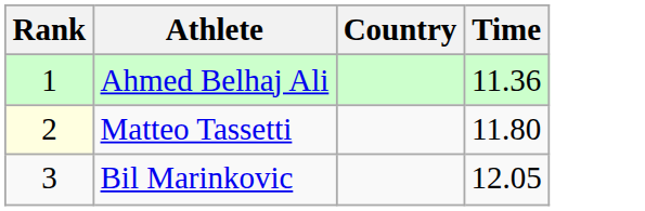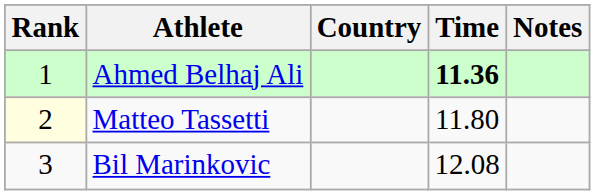+ column: Notes
Ahmed Belhaj Ali | Time: normal -> bold
Bil Marinkovic | Time: 12.05 -> 12.08
